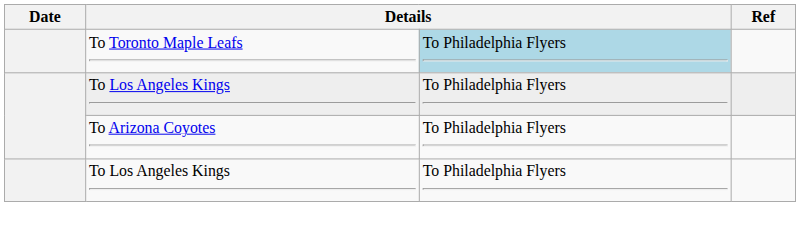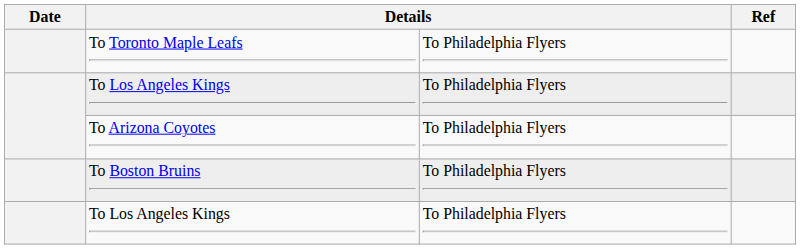To Toronto Maple Leafs | column 3: lightblue background -> no background
+ row: To Boston Bruins | To Philadelphia Flyers
